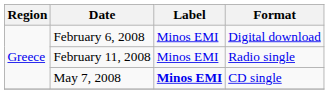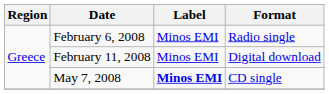February 6, 2008 | Format: Digital download -> Radio single
February 11, 2008 | Format: Radio single -> Digital download
